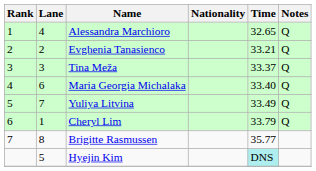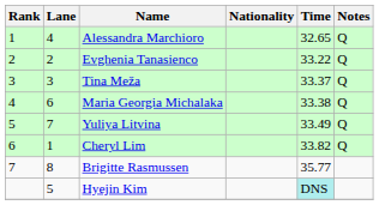Evghenia Tanasienco | Time: 33.21 -> 33.22
Maria Georgia Michalaka | Time: 33.40 -> 33.38
Cheryl Lim | Time: 33.79 -> 33.82
